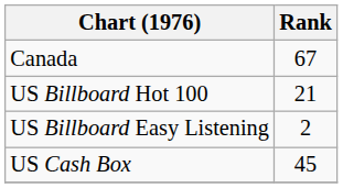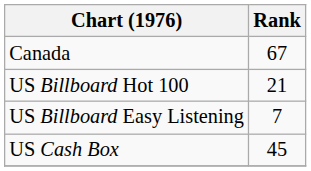US Billboard Easy Listening | Rank: 2 -> 7
